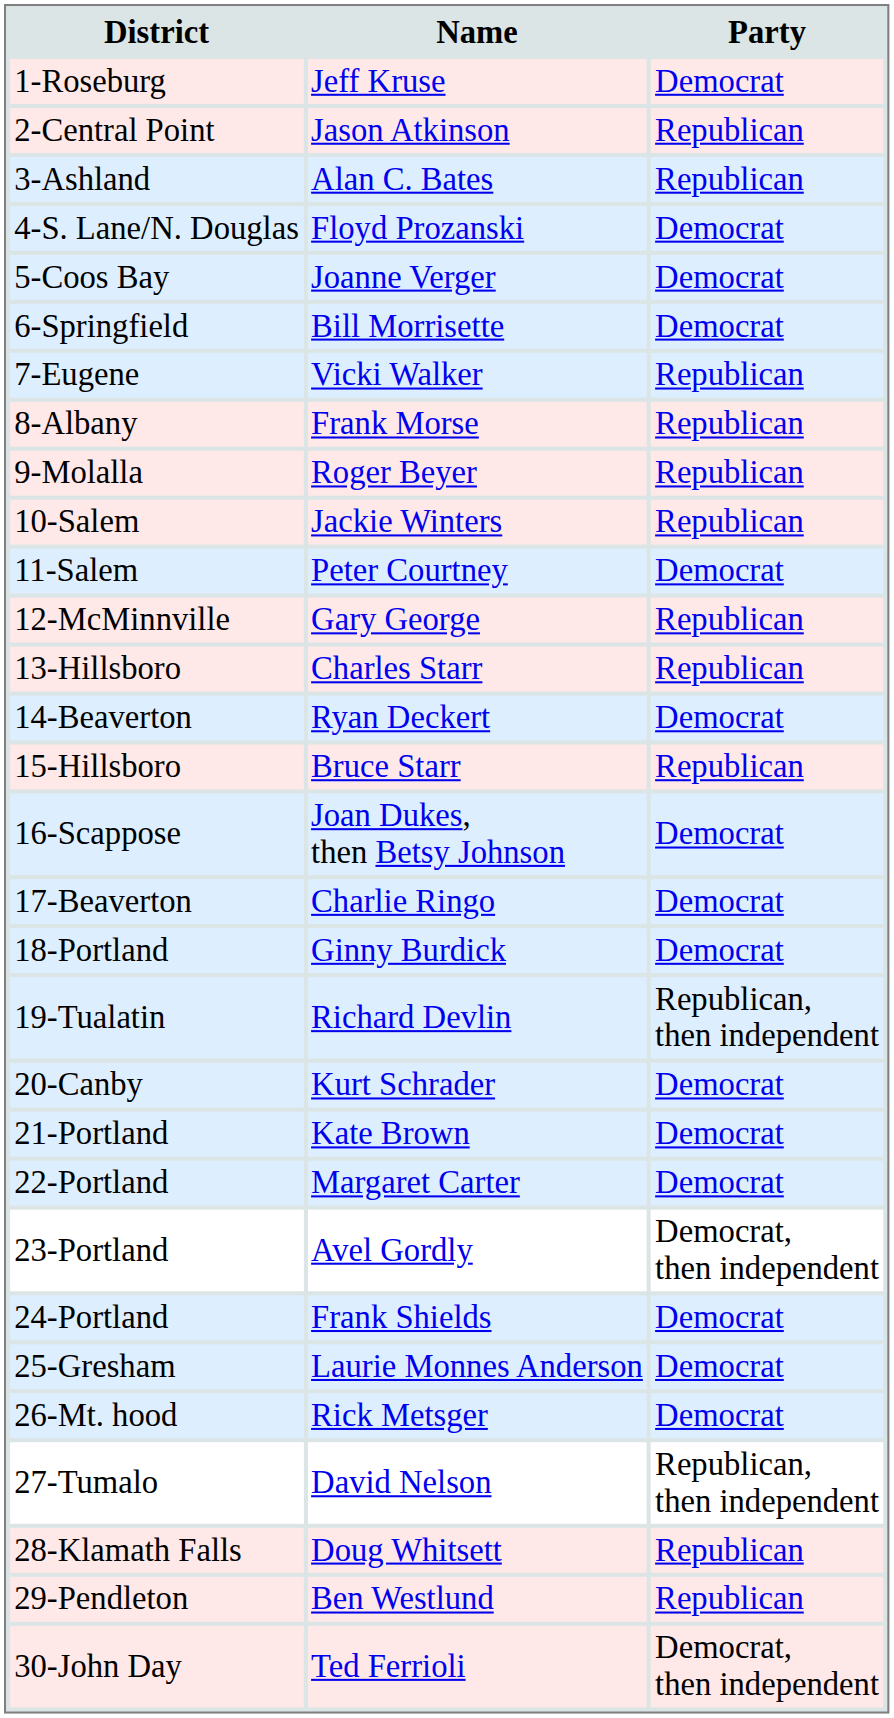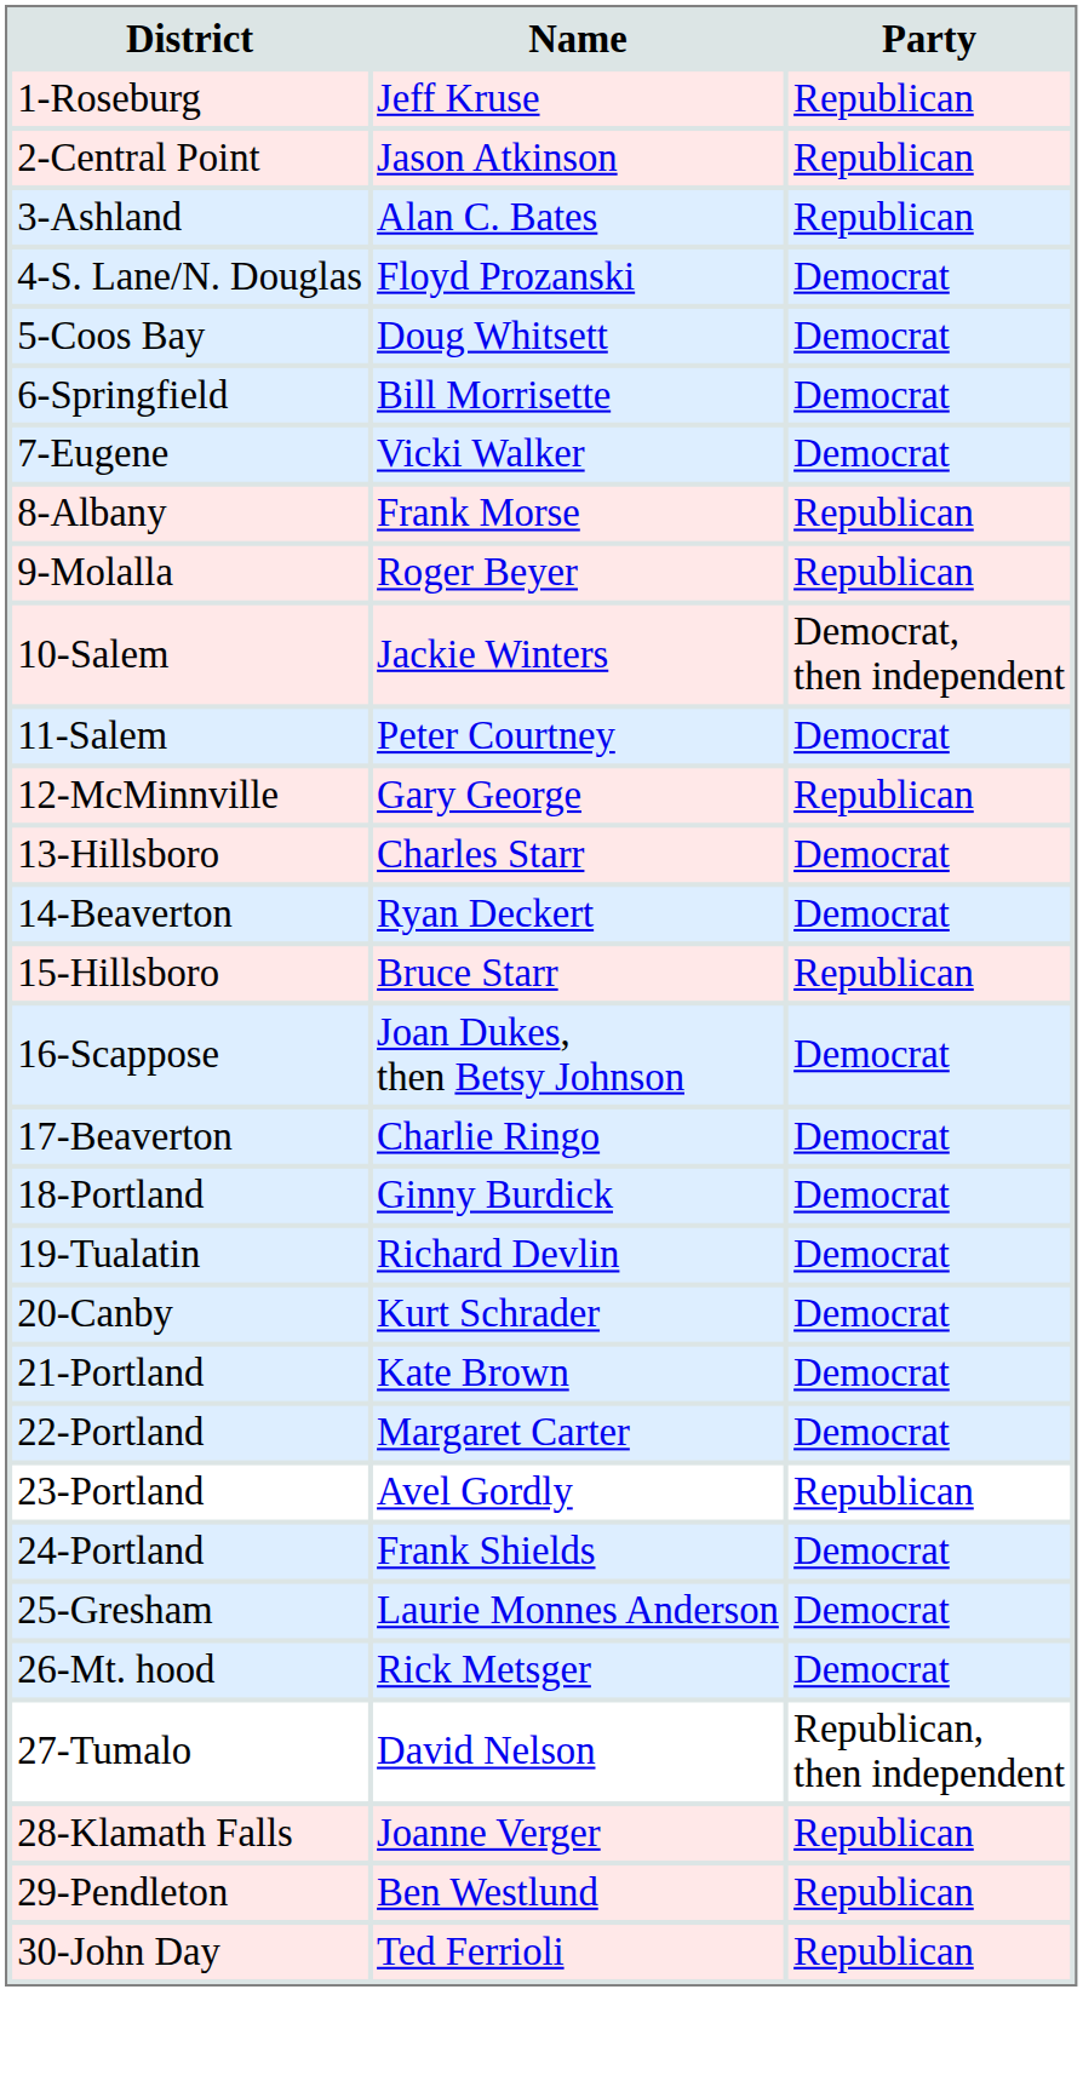1-Roseburg | Party: Democrat -> Republican
5-Coos Bay | Name: Joanne Verger -> Doug Whitsett
7-Eugene | Party: Republican -> Democrat
10-Salem | Party: Republican -> Democrat, then independent
13-Hillsboro | Party: Republican -> Democrat
19-Tualatin | Party: Republican, then independent -> Democrat
23-Portland | Party: Democrat, then independent -> Republican
28-Klamath Falls | Name: Doug Whitsett -> Joanne Verger
30-John Day | Party: Democrat, then independent -> Republican
